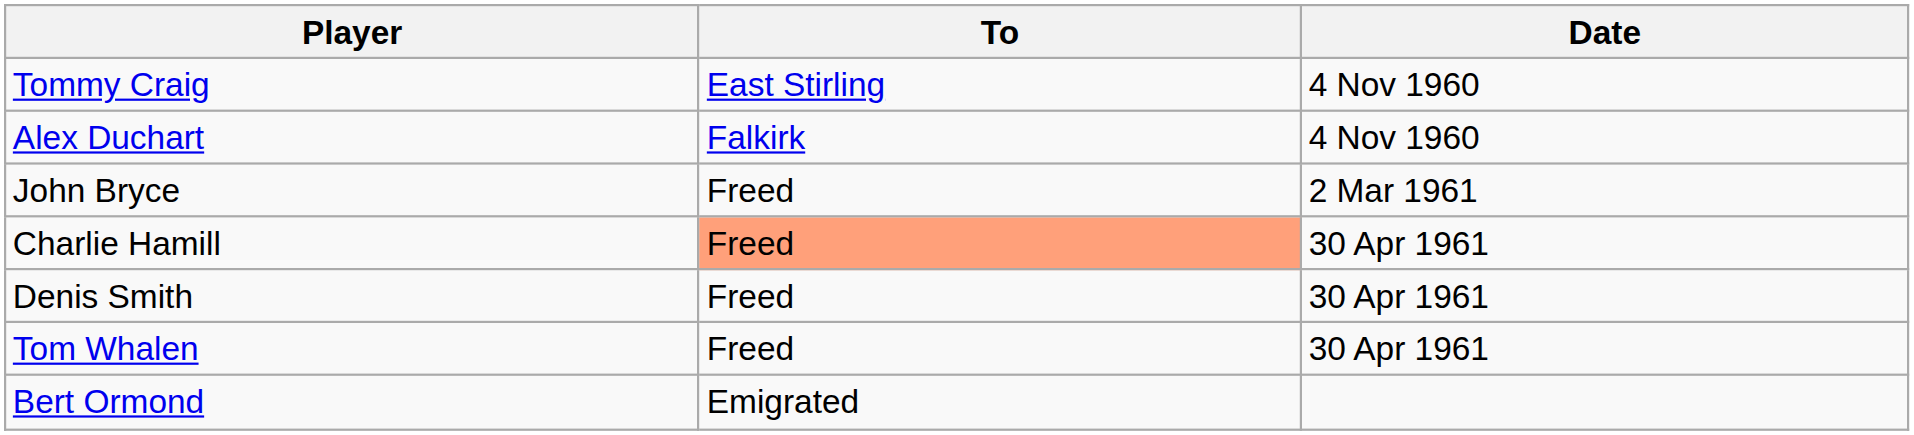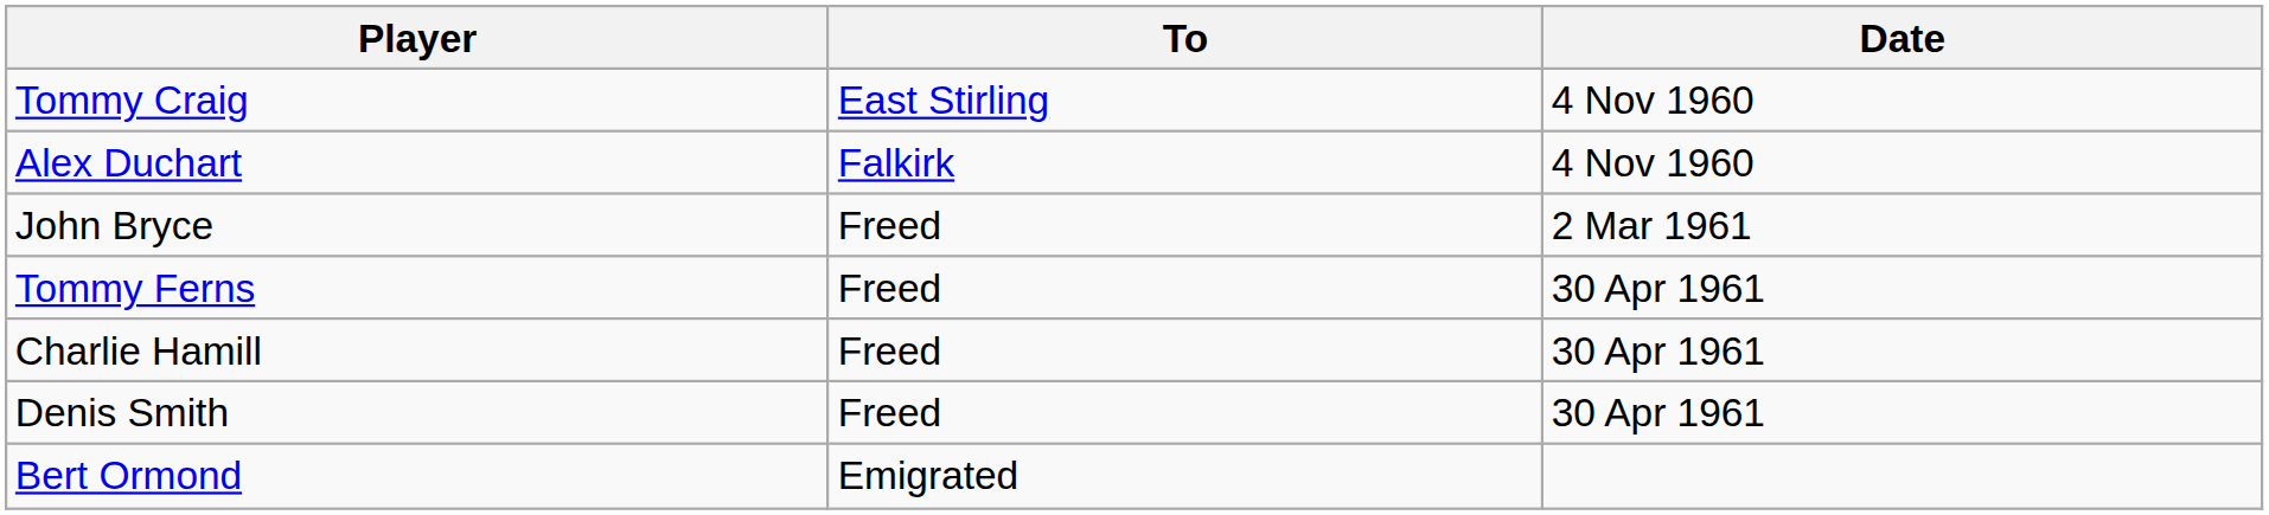+ row: Tommy Ferns | Freed | 30 Apr 1961
Charlie Hamill | To: lightsalmon background -> no background
- row: Tom Whalen | Freed | 30 Apr 1961
